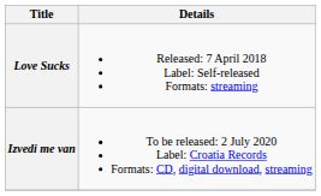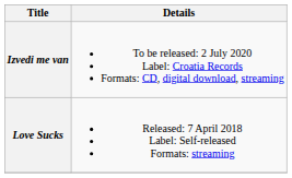rows swapped: Love Sucks <-> Izvedi me van
